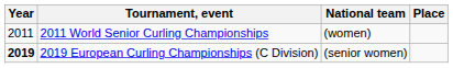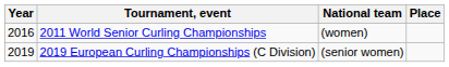2011 World Senior Curling Championships | Year: 2011 -> 2016
2019 European Curling Championships (C Division) | Year: bold -> normal
